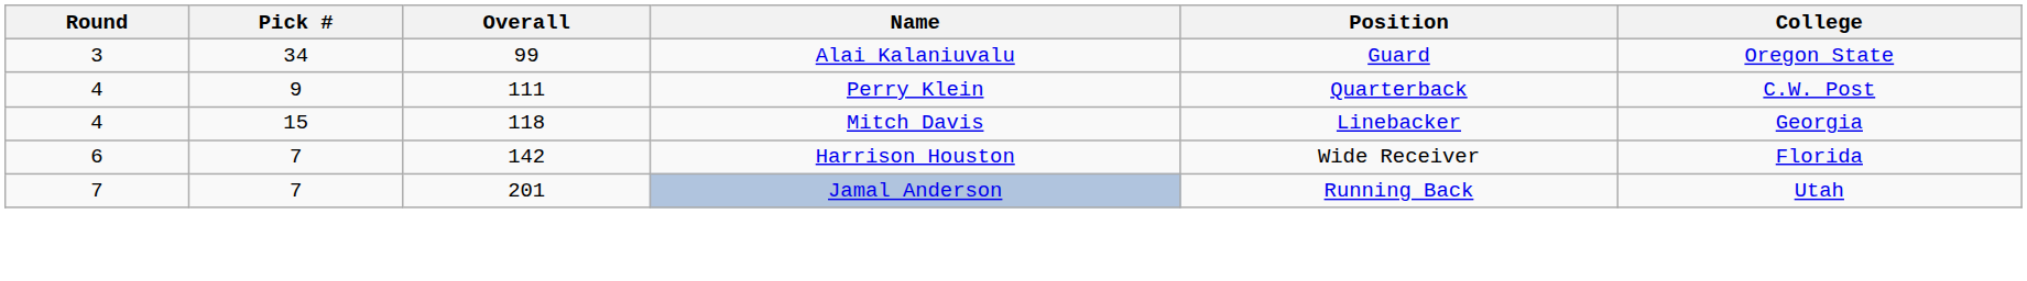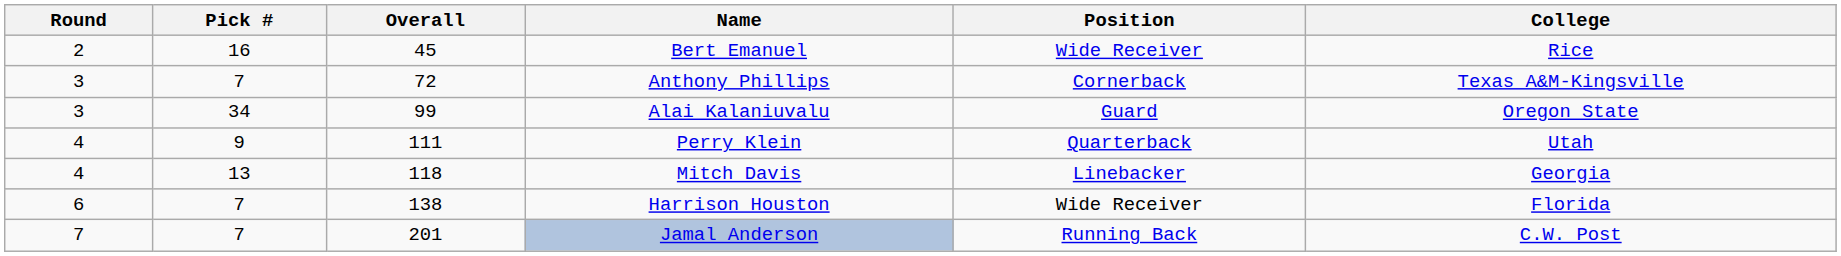+ row: 2 | 16 | 45 | Bert Emanuel | Wide Receiver | Rice
+ row: 3 | 7 | 72 | Anthony Phillips | Cornerback | Texas A&M-Kingsville
Perry Klein | College: C.W. Post -> Utah
Mitch Davis | Pick #: 15 -> 13
Harrison Houston | Overall: 142 -> 138
Jamal Anderson | College: Utah -> C.W. Post
